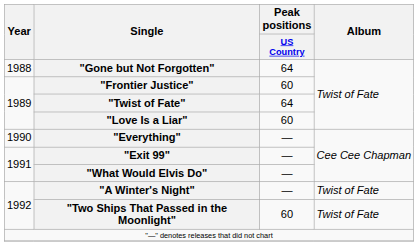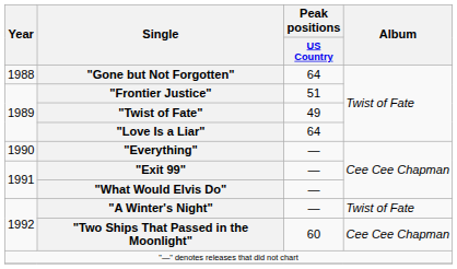"Frontier Justice" | Peak positions / US Country: 60 -> 51
"Twist of Fate" | Peak positions / US Country: 64 -> 49
"Love Is a Liar" | Peak positions / US Country: 60 -> 64
"Two Ships That Passed in the Moonlight" | Album: Twist of Fate -> Cee Cee Chapman
